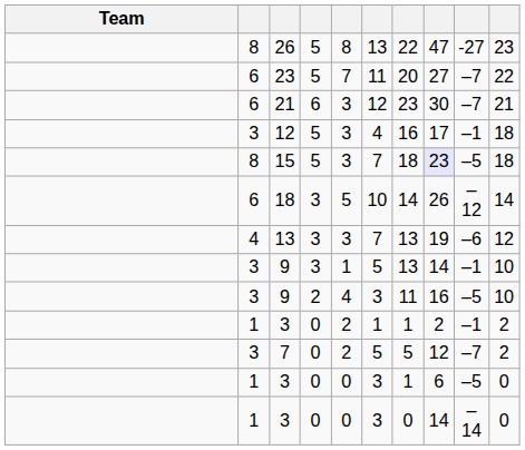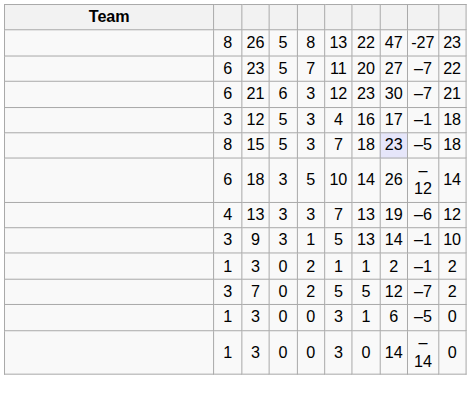- row: 3 | 9 | 2 | 4 | 3 | 11 | 16 | –5 | 10
